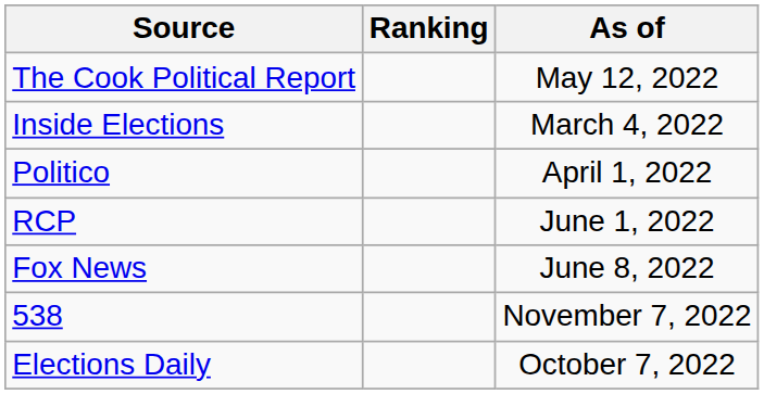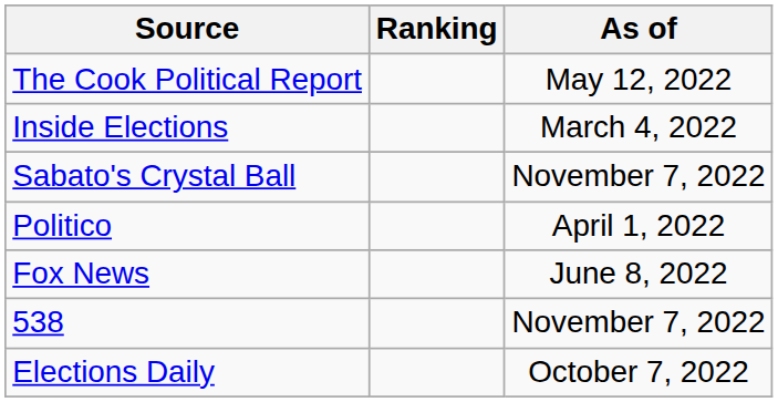+ row: Sabato's Crystal Ball | November 7, 2022
- row: RCP | June 1, 2022
